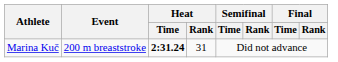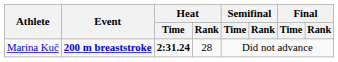Marina Kuč | Event: normal -> bold
Marina Kuč | Heat / Rank: 31 -> 28
